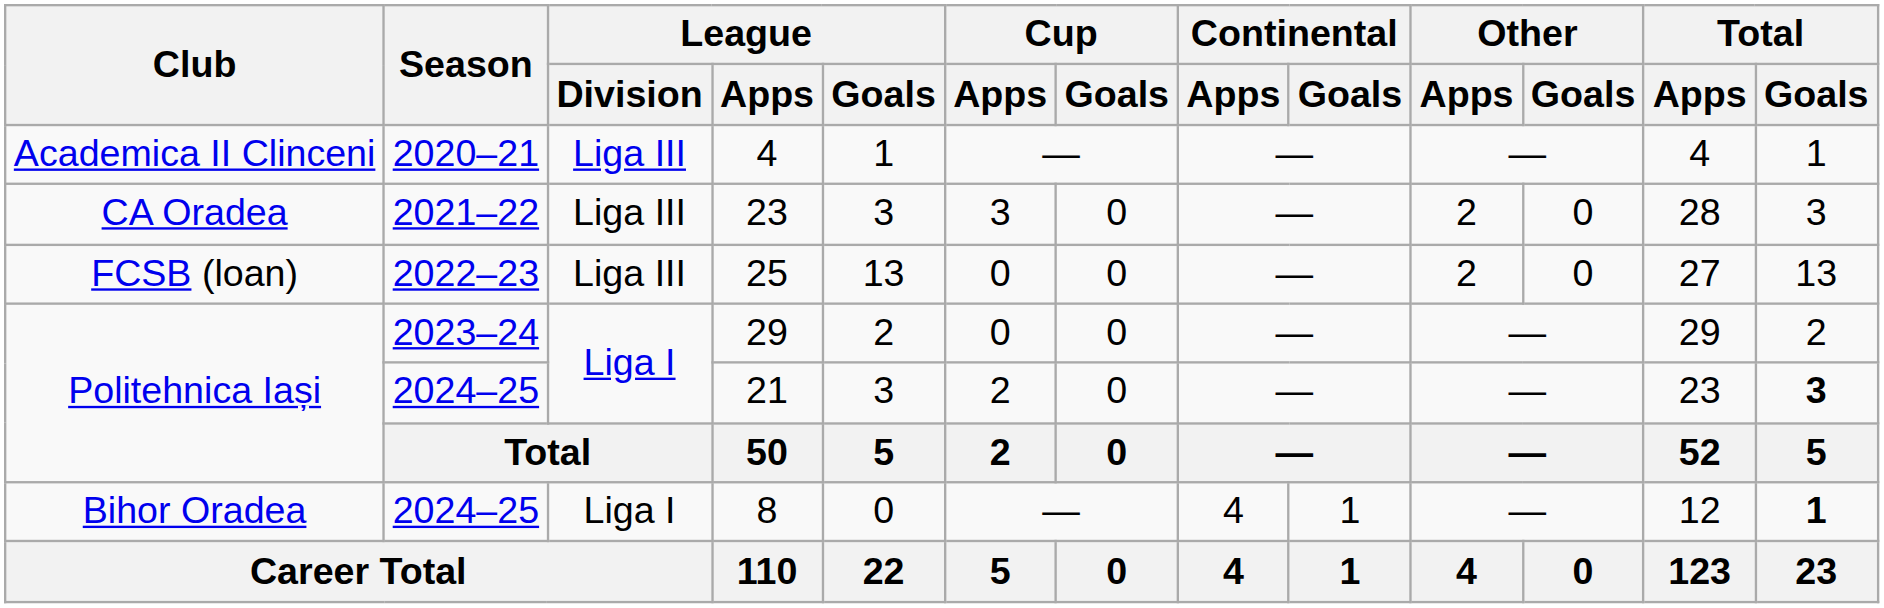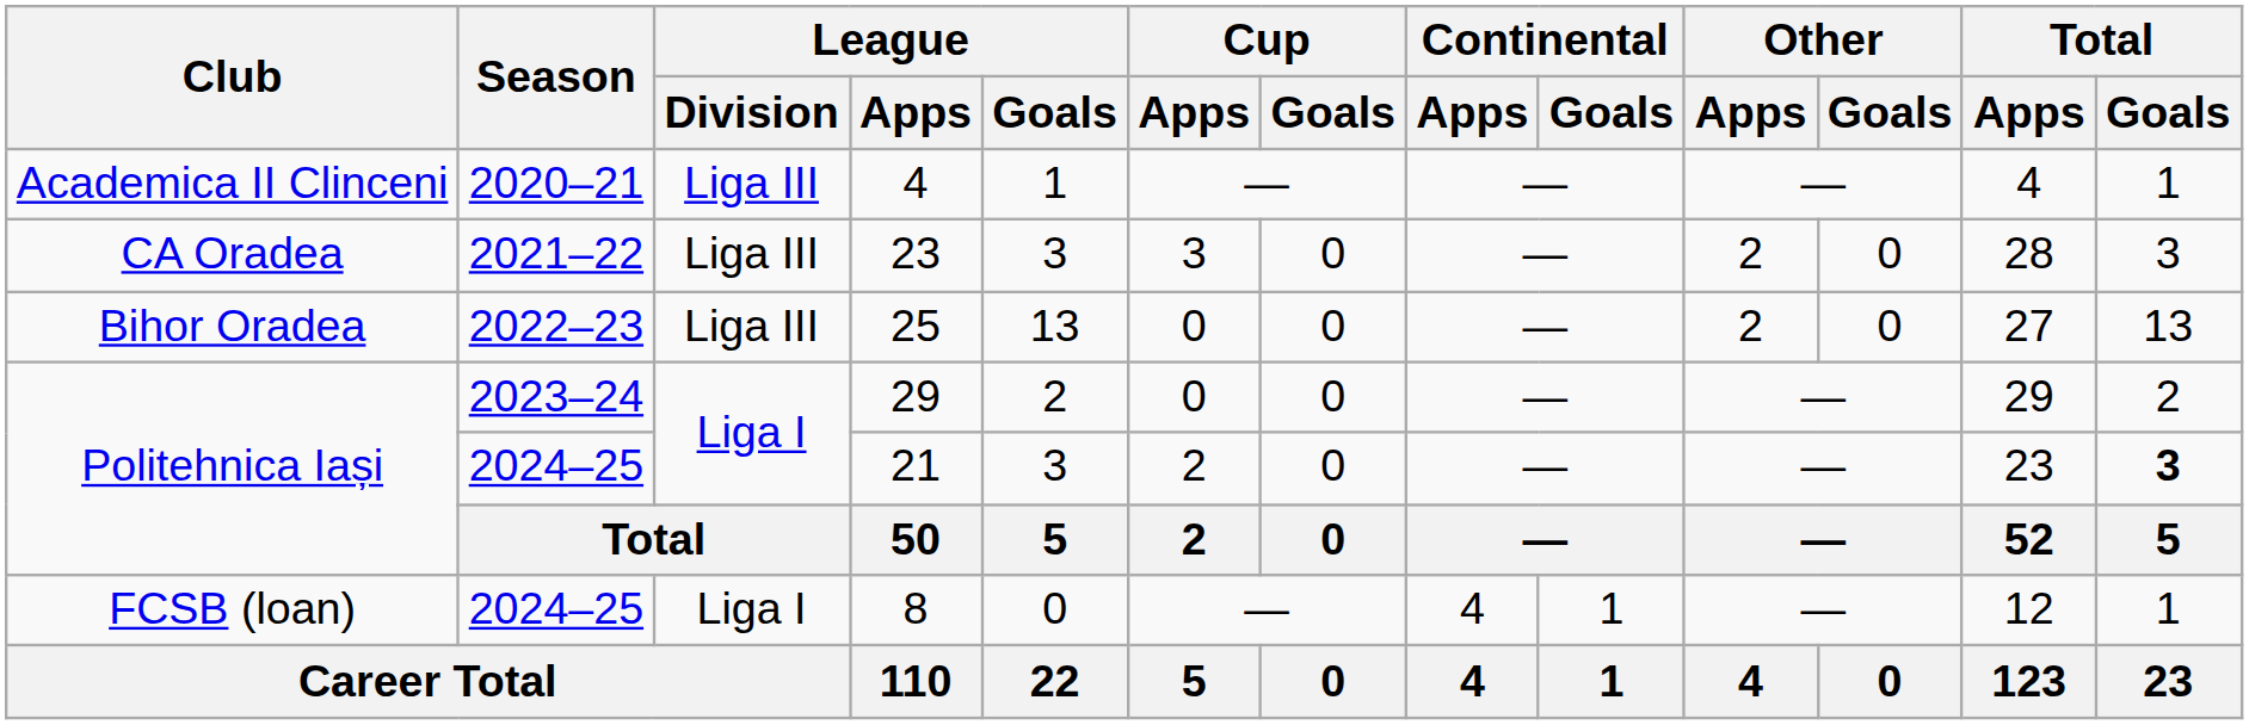25 | Club: FCSB (loan) -> Bihor Oradea
8 | Club: Bihor Oradea -> FCSB (loan)
8 | Total / Goals: bold -> normal
